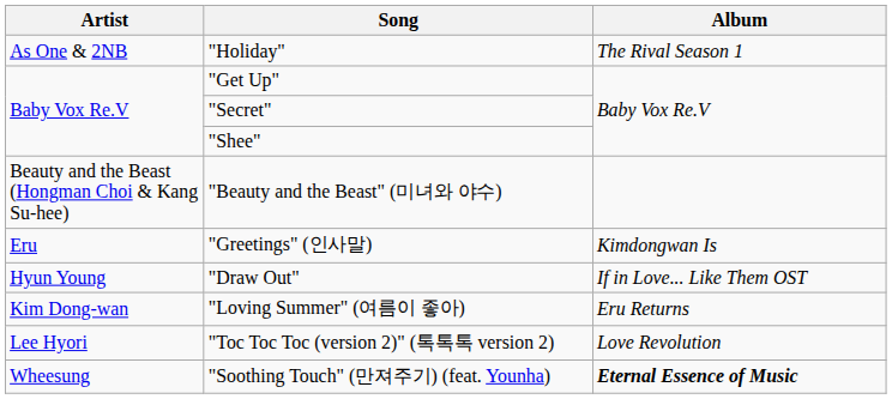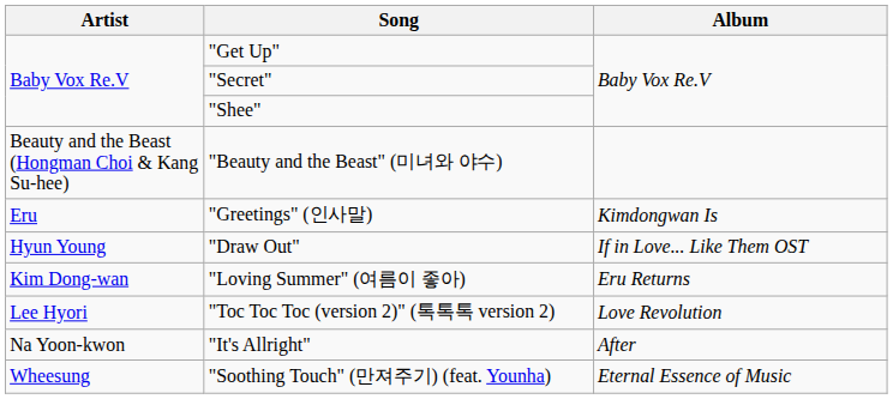- row: As One & 2NB | "Holiday" | The Rival Season 1
+ row: Na Yoon-kwon | "It's Allright" | After
"Soothing Touch" (만져주기) (feat. Younha) | Album: bold -> normal
